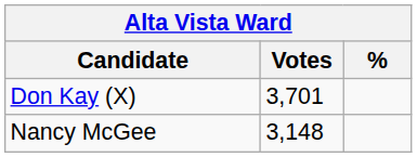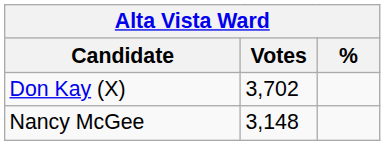Don Kay (X) | Votes: 3,701 -> 3,702
